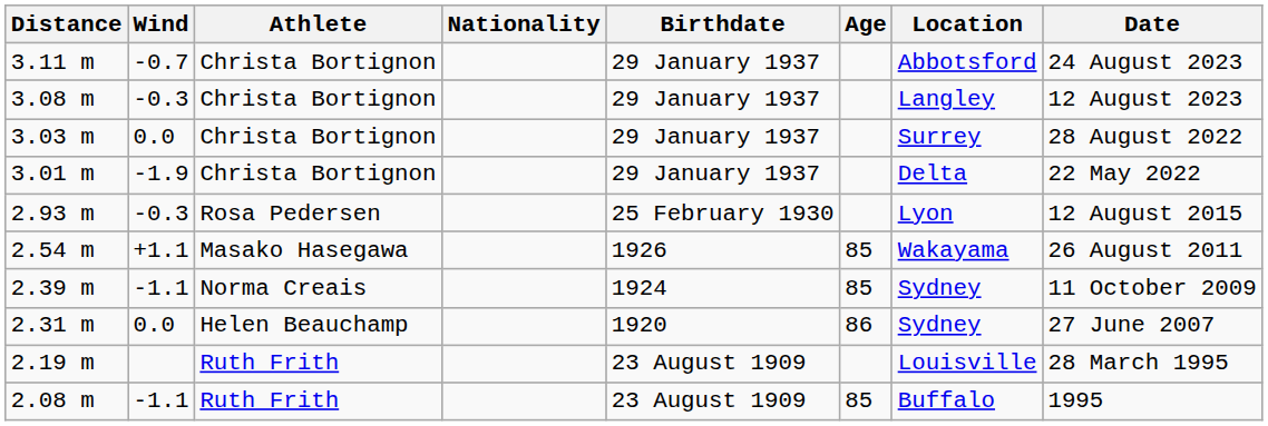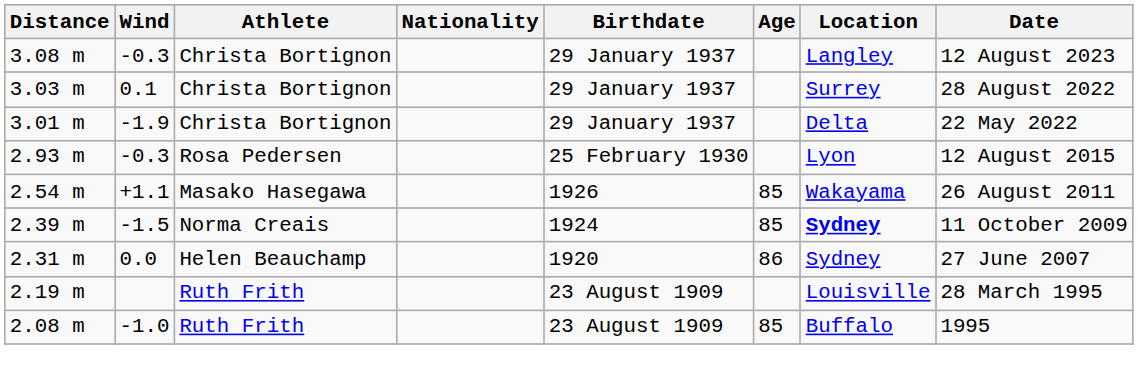- row: 3.11 m | -0.7 | Christa Bortignon | 29 January 1937 | Abbotsford | 24 August 2023
3.03 m | Wind: 0.0 -> 0.1
2.39 m | Wind: -1.1 -> -1.5
2.39 m | Location: normal -> bold
2.08 m | Wind: -1.1 -> -1.0
